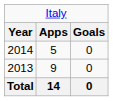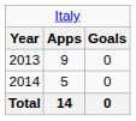rows swapped: 2013 <-> 2014
